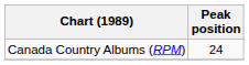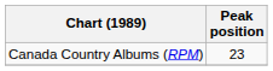Canada Country Albums (RPM) | Peak position: 24 -> 23
